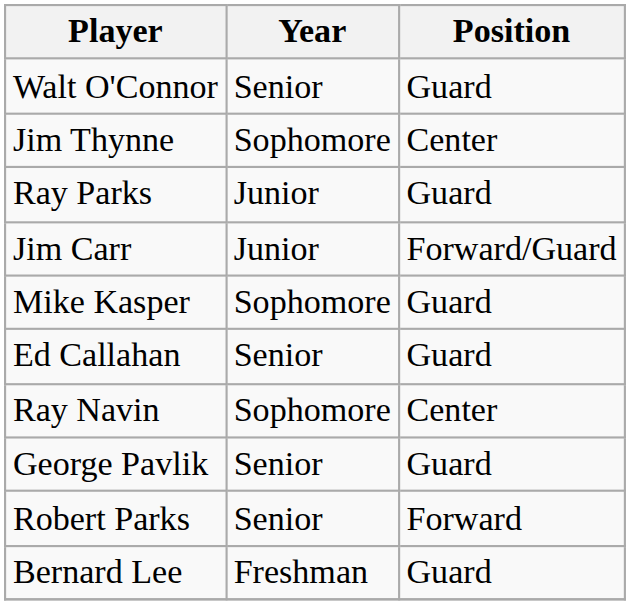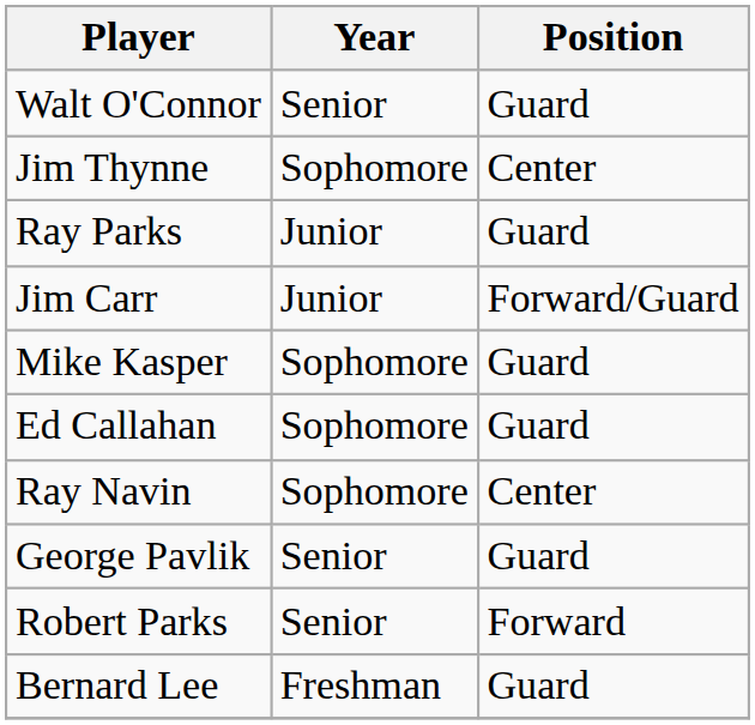Ed Callahan | Year: Senior -> Sophomore
